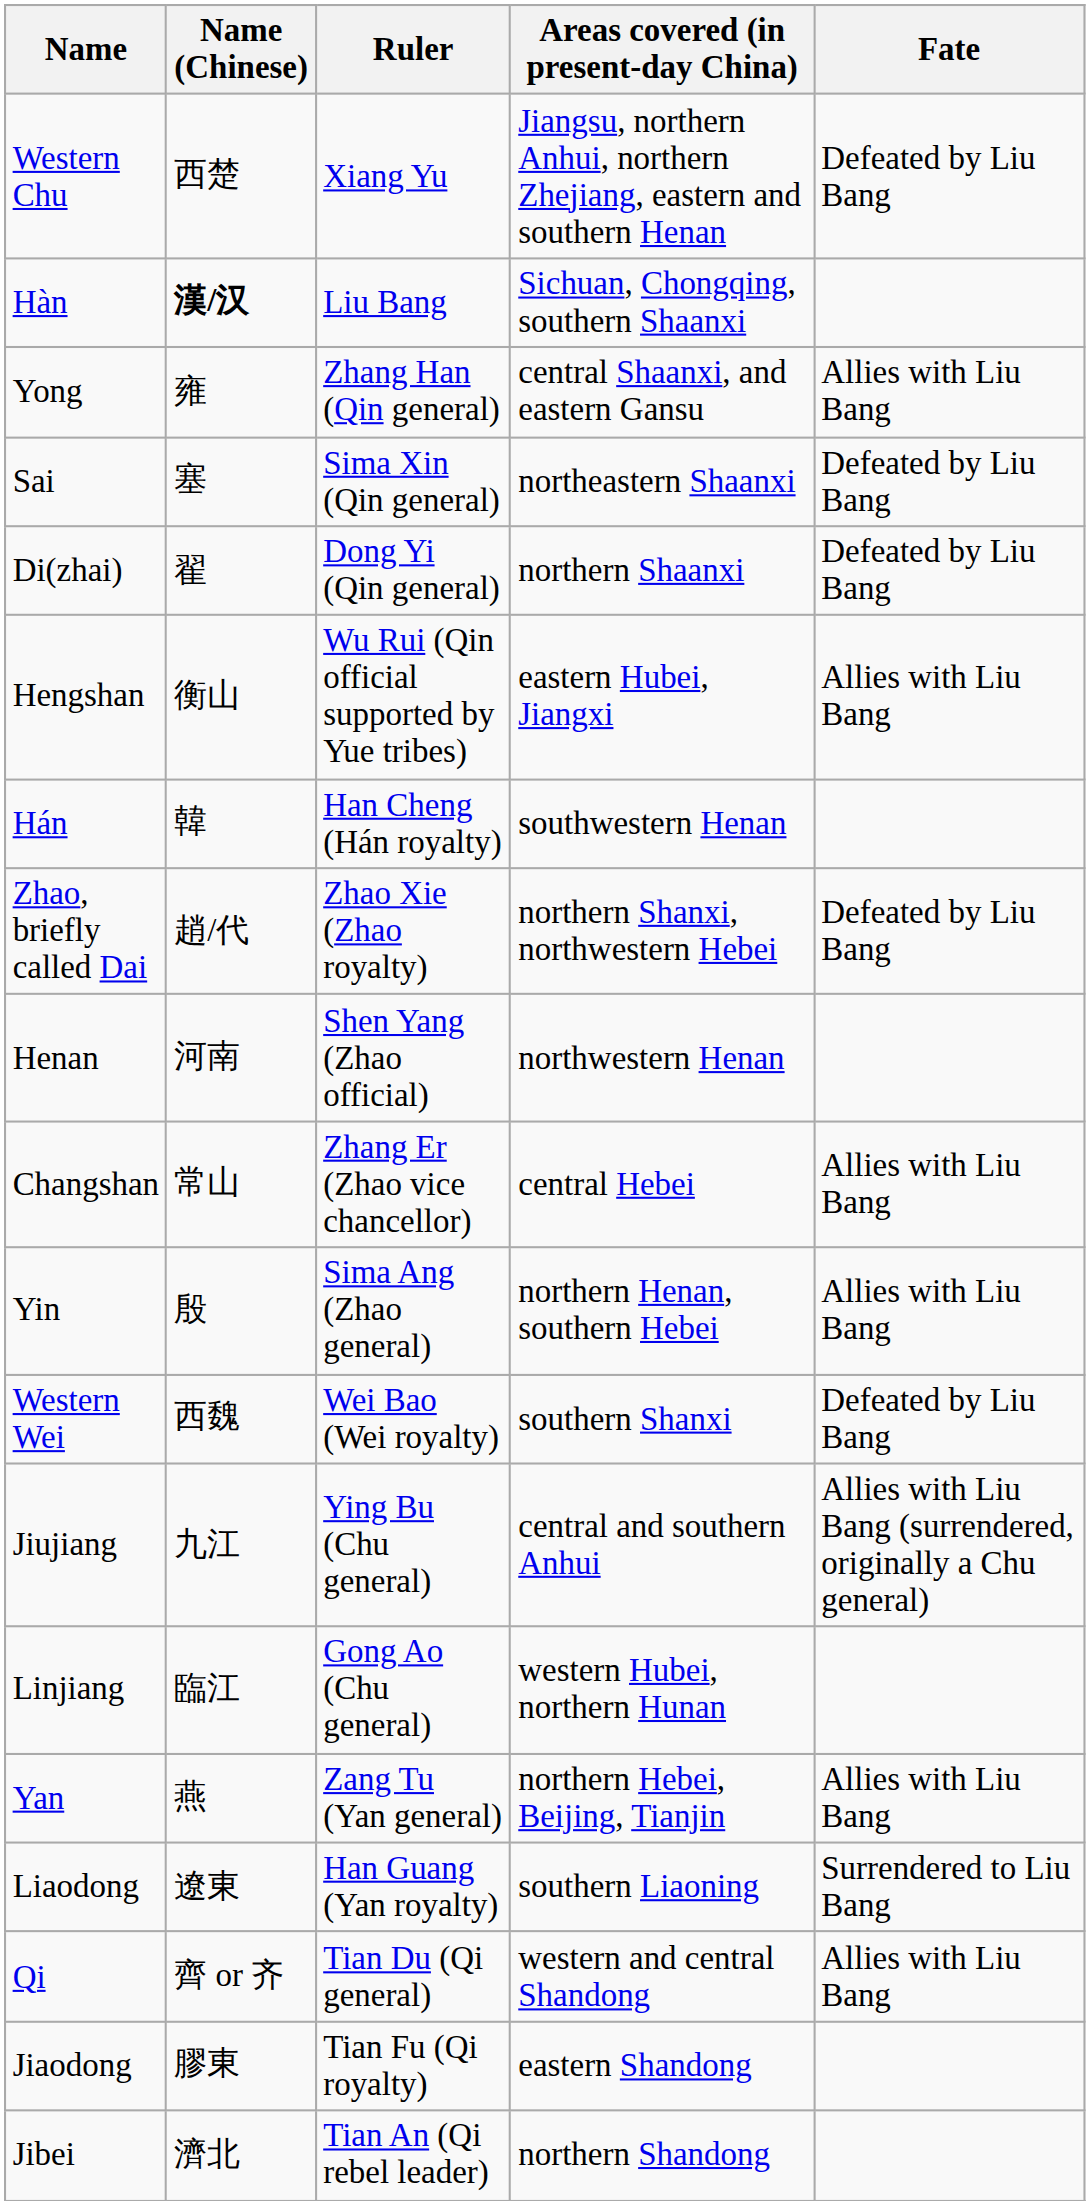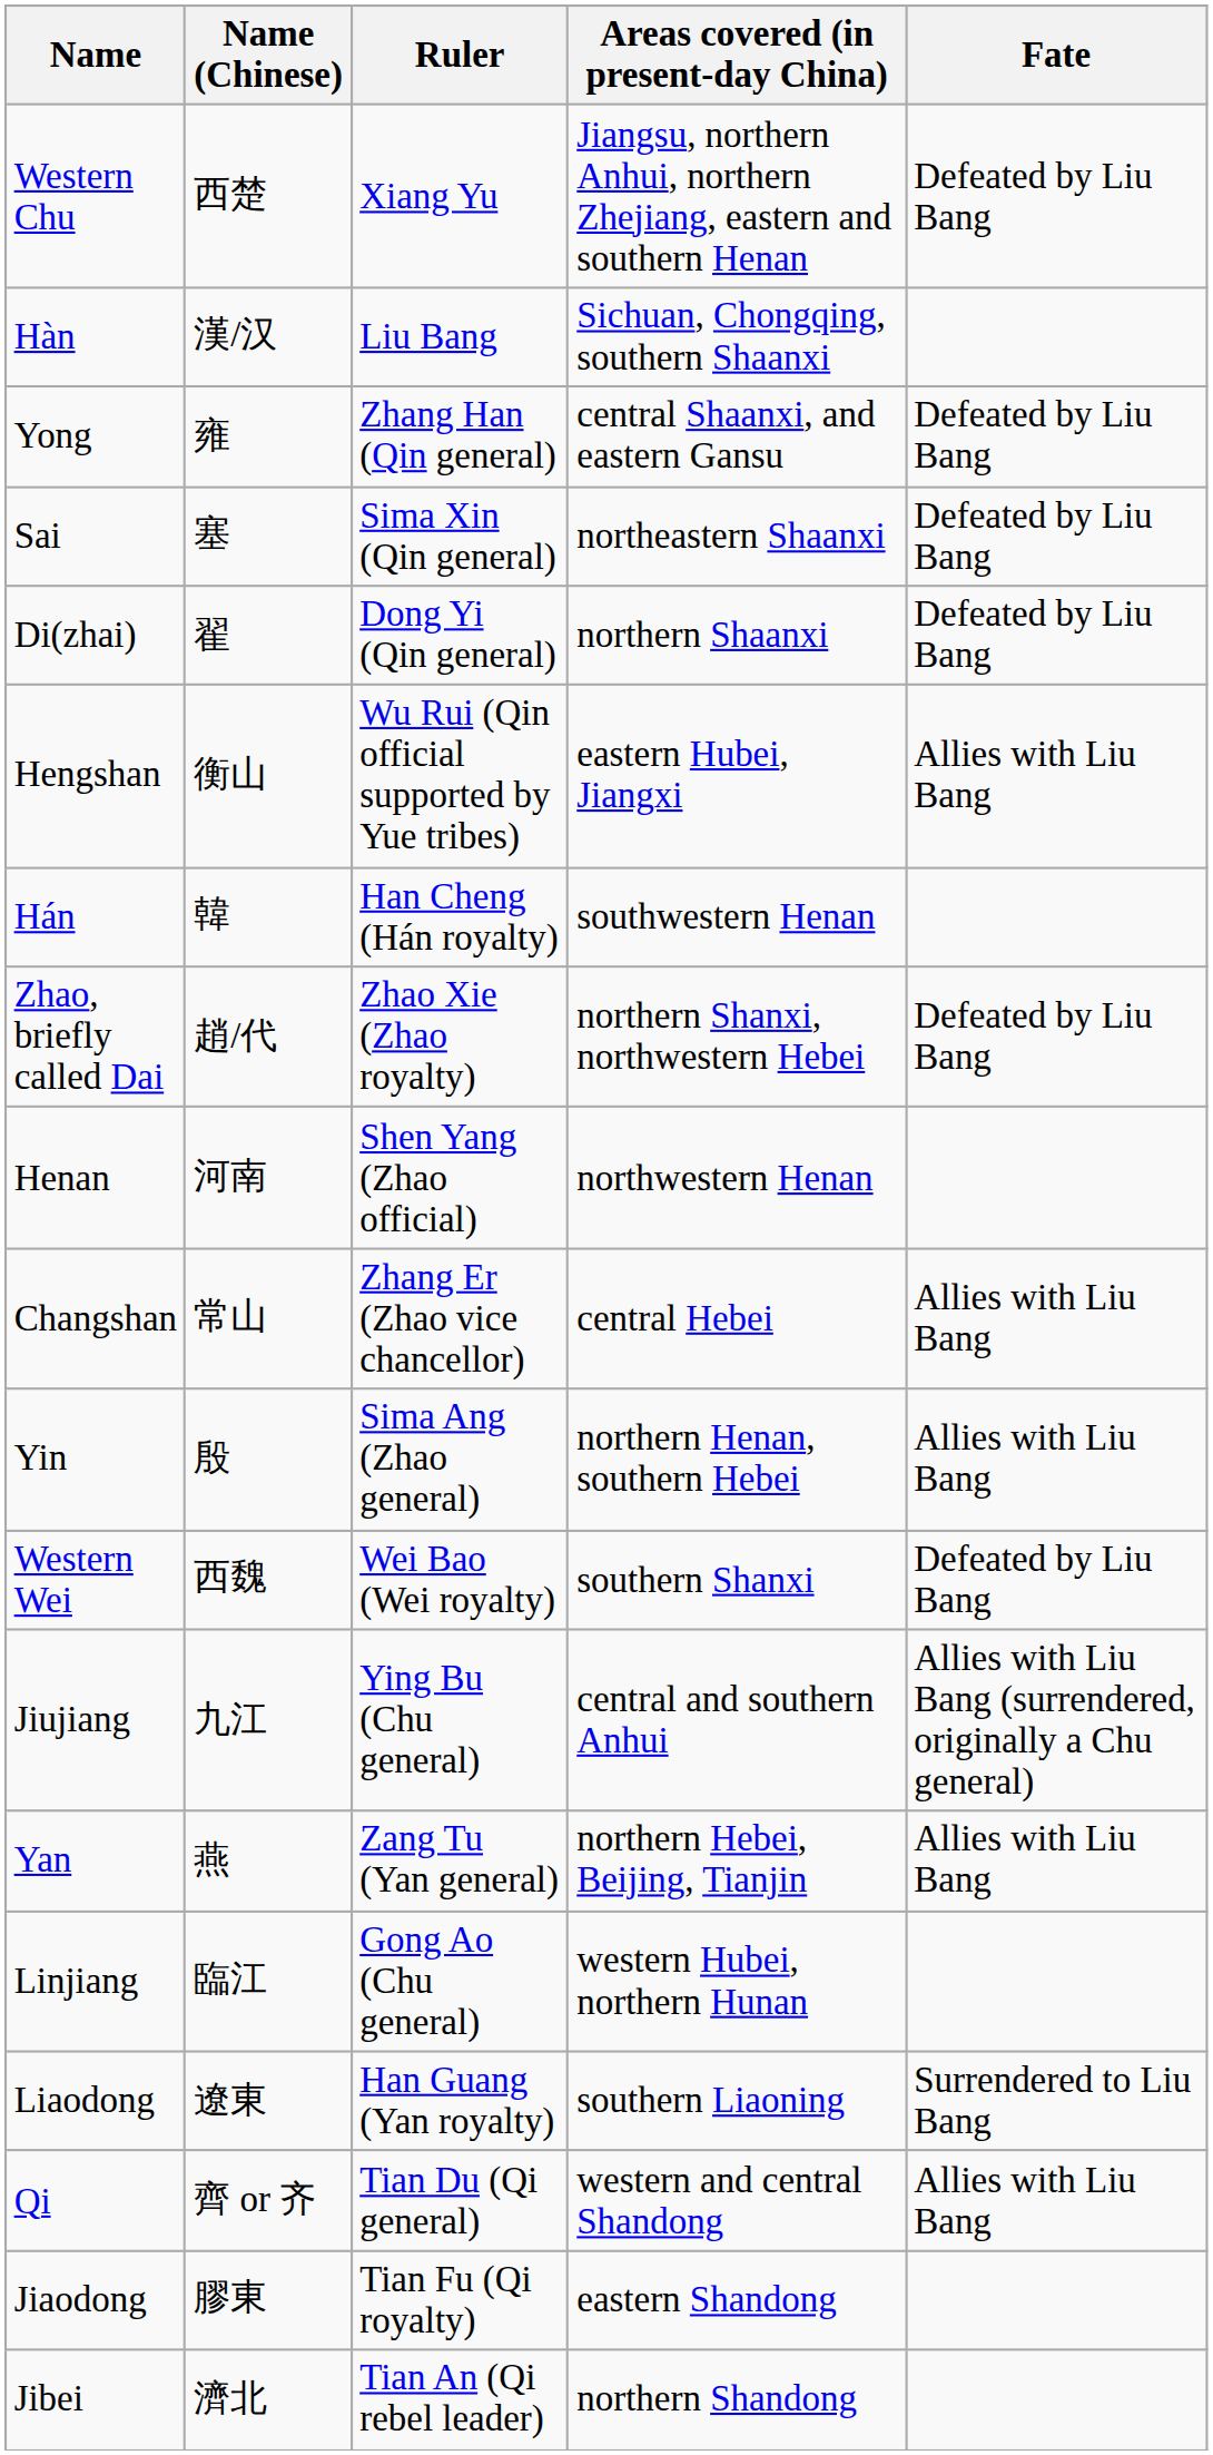Hàn | Name (Chinese): bold -> normal
Yong | Fate: Allies with Liu Bang -> Defeated by Liu Bang
rows swapped: Linjiang <-> Yan
